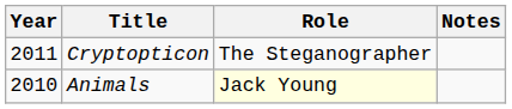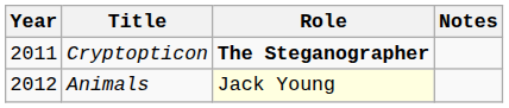Cryptopticon | Role: normal -> bold
Animals | Year: 2010 -> 2012
